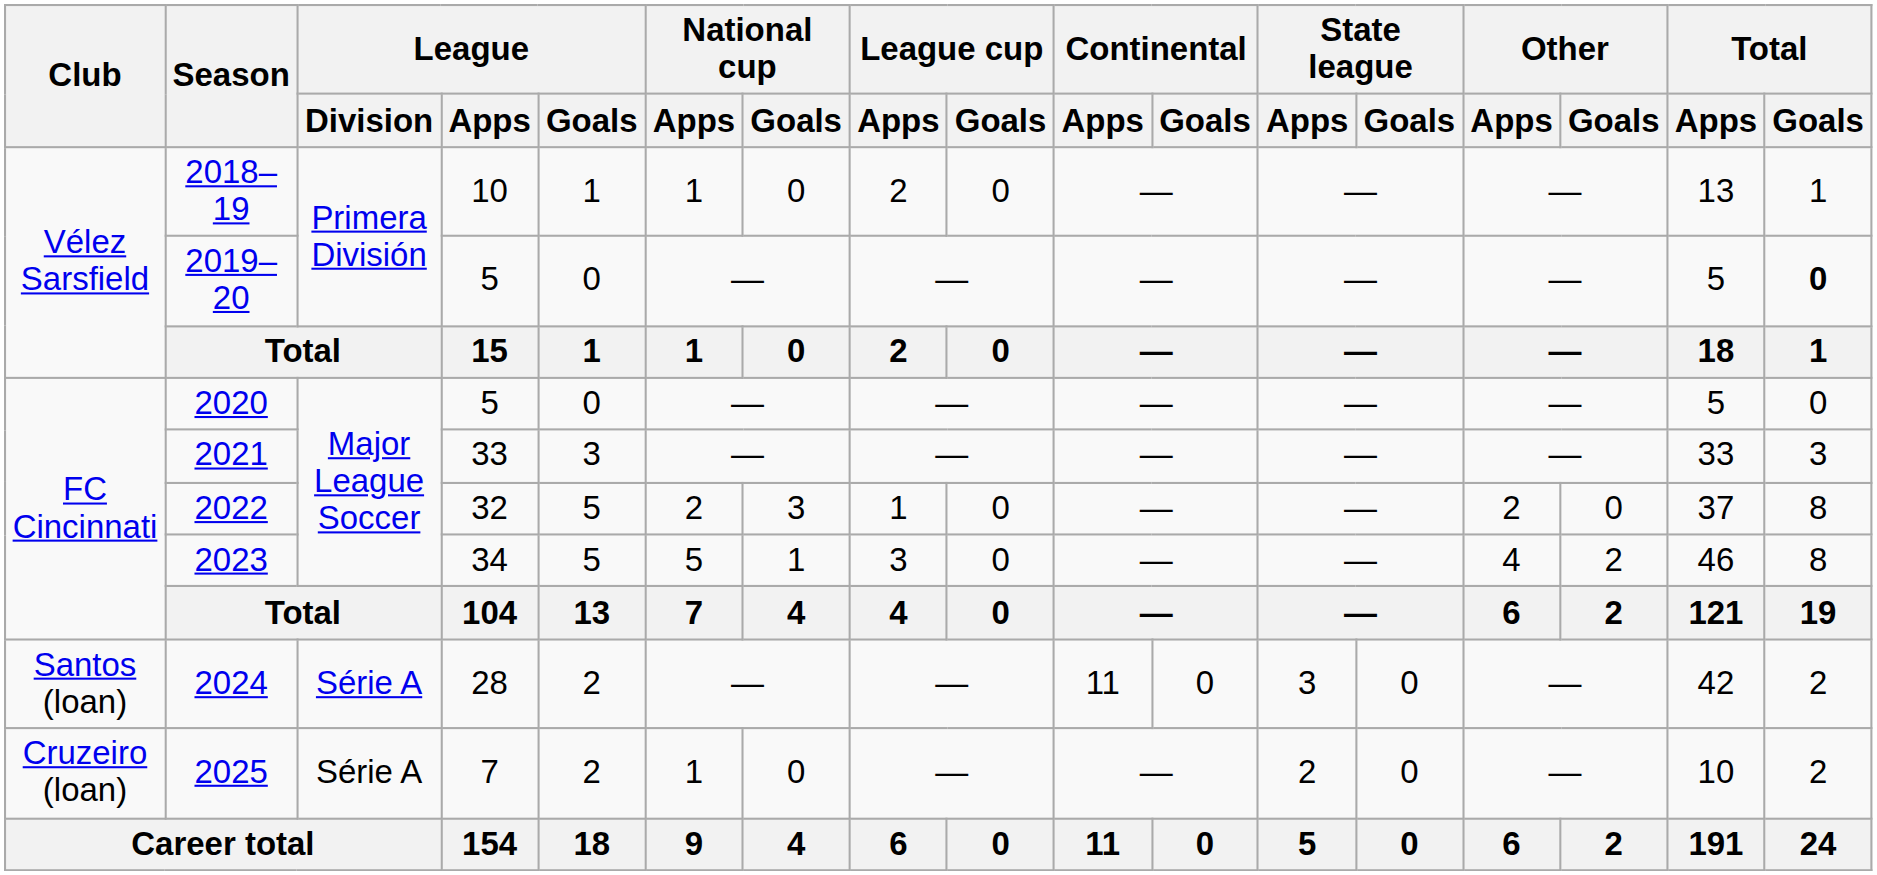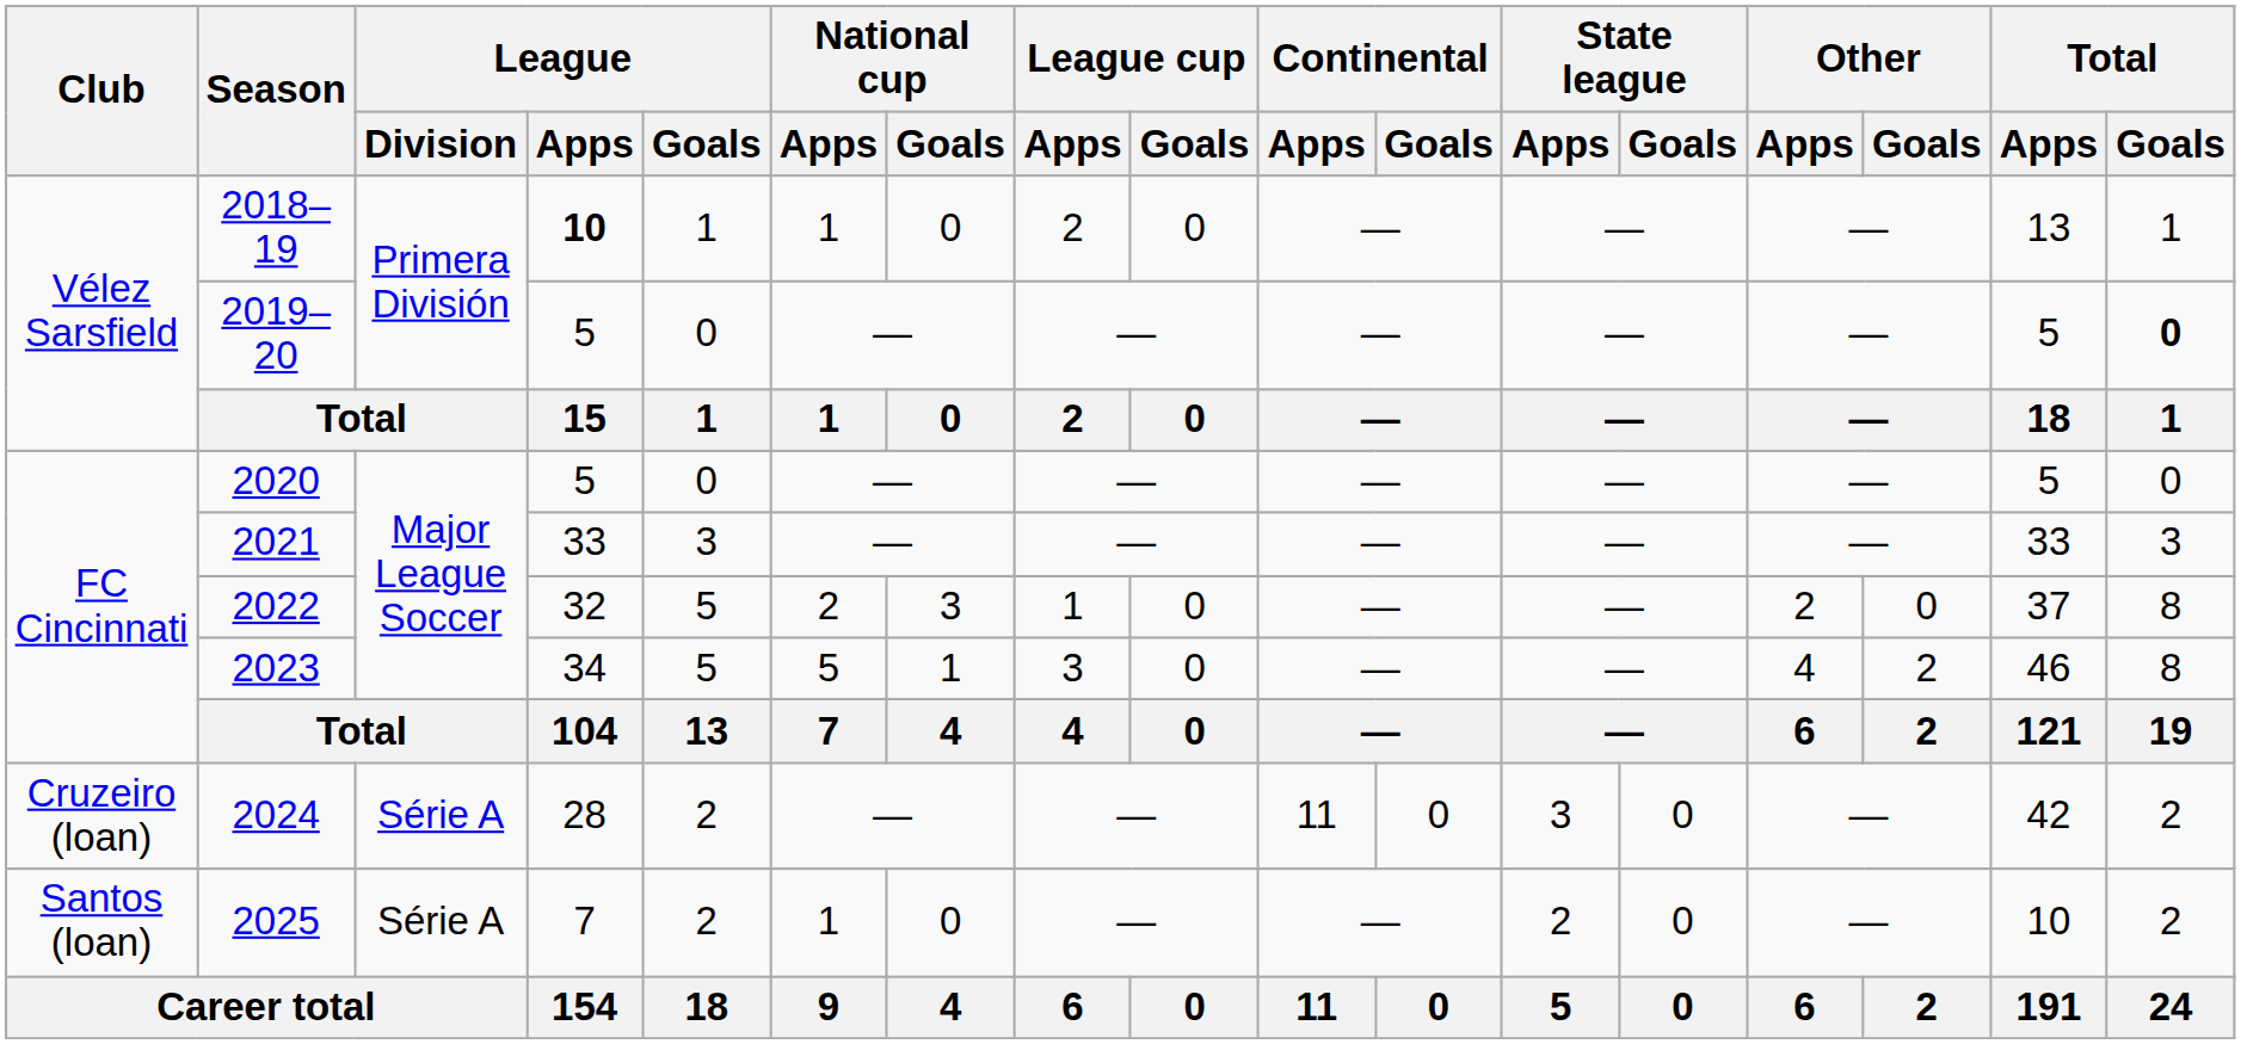2018–19 | League / Apps: normal -> bold
2024 | Club: Santos (loan) -> Cruzeiro (loan)
2025 | Club: Cruzeiro (loan) -> Santos (loan)
